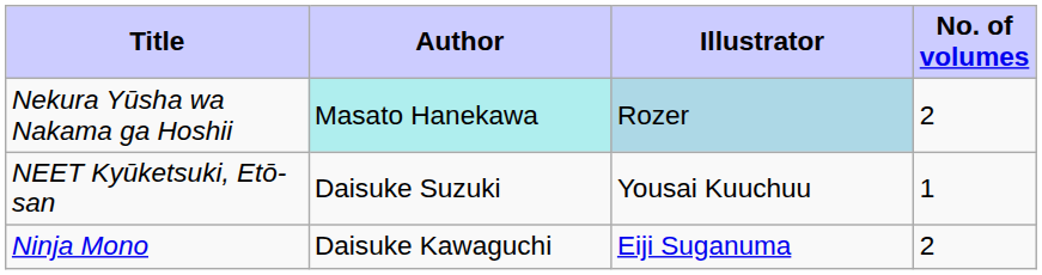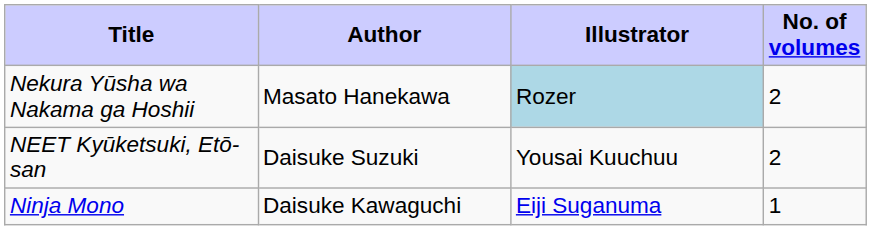Nekura Yūsha wa Nakama ga Hoshii | Author: paleturquoise background -> no background
NEET Kyūketsuki, Etō-san | No. of volumes: 1 -> 2
Ninja Mono | No. of volumes: 2 -> 1
